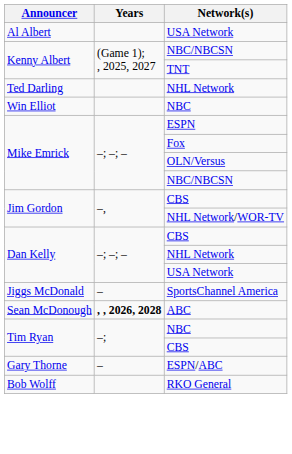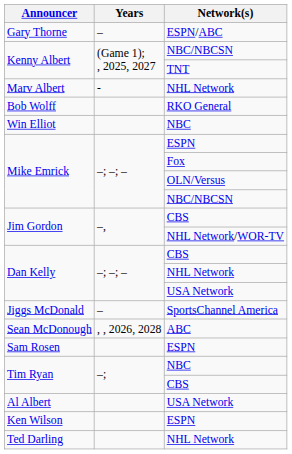rows swapped: Al Albert <-> Gary Thorne
+ row: Marv Albert | - | NHL Network
rows swapped: Ted Darling <-> Bob Wolff
Sean McDonough | Years: bold -> normal
+ row: Sam Rosen | ESPN
+ row: Ken Wilson | ESPN
